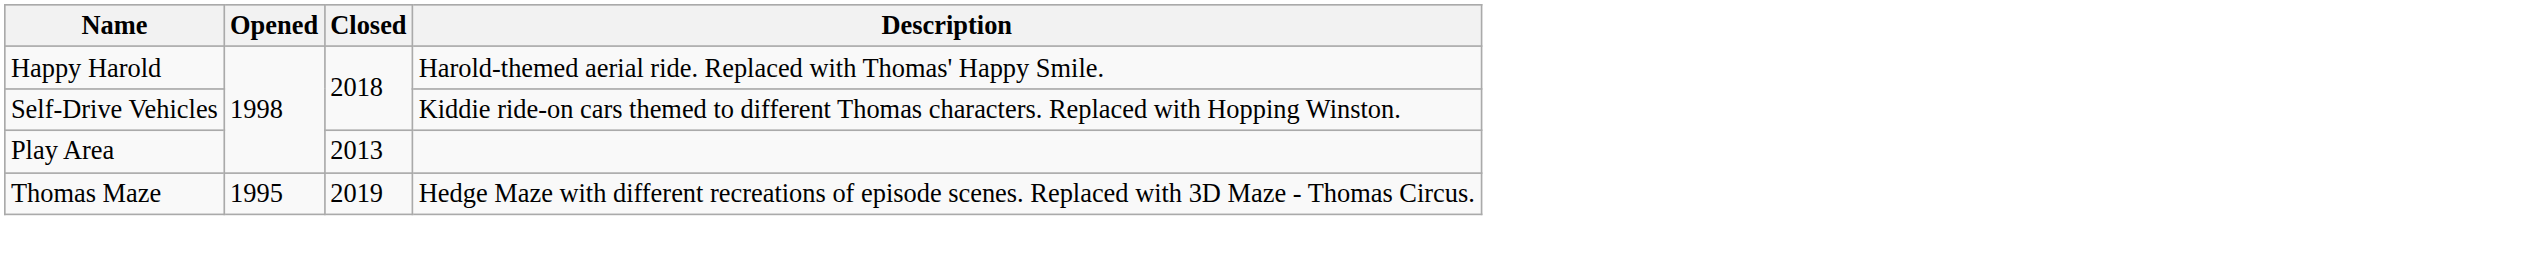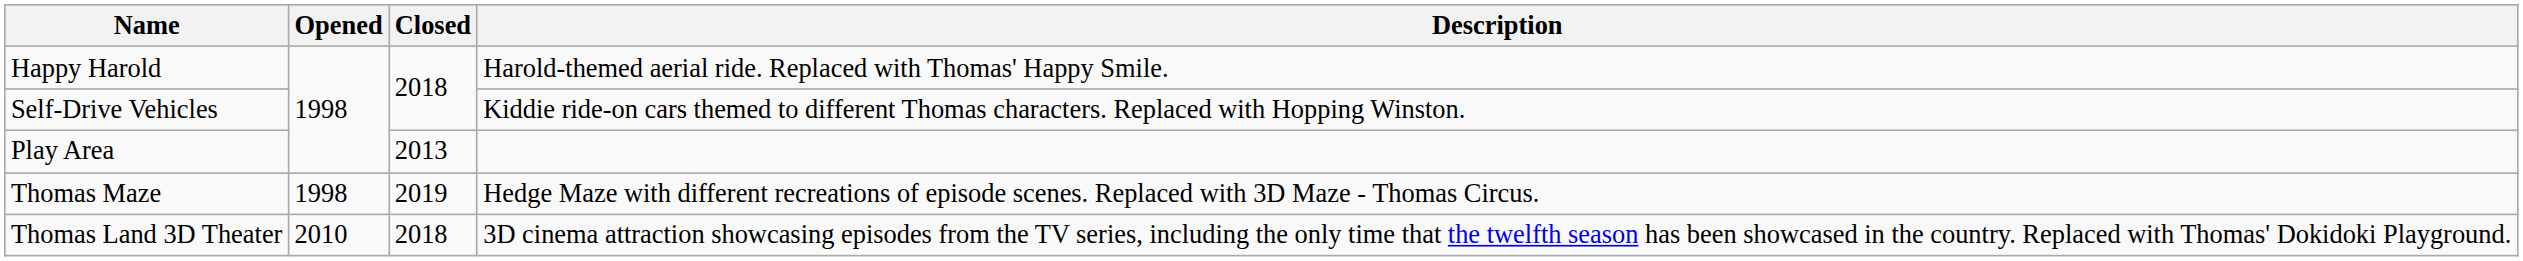Thomas Maze | Opened: 1995 -> 1998
+ row: Thomas Land 3D Theater | 2010 | 2018 | 3D cinema attraction showcasing episodes from the TV series, including the only time that the twelfth season has been showcased in the country. Replaced with Thomas' Dokidoki Playground.
